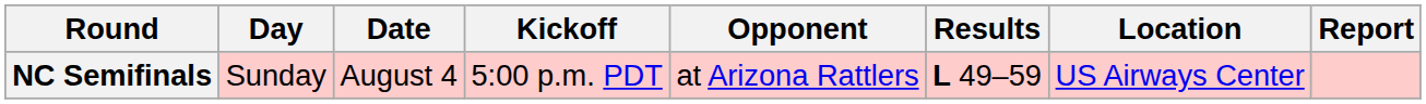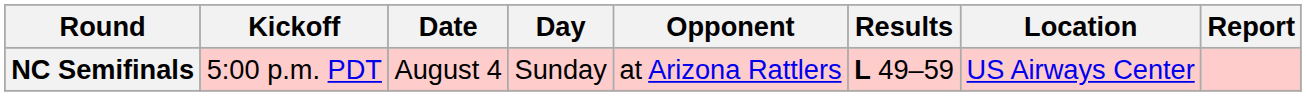columns swapped: Day <-> Kickoff
